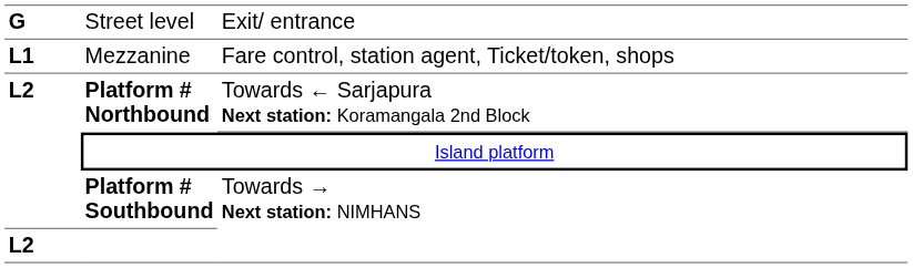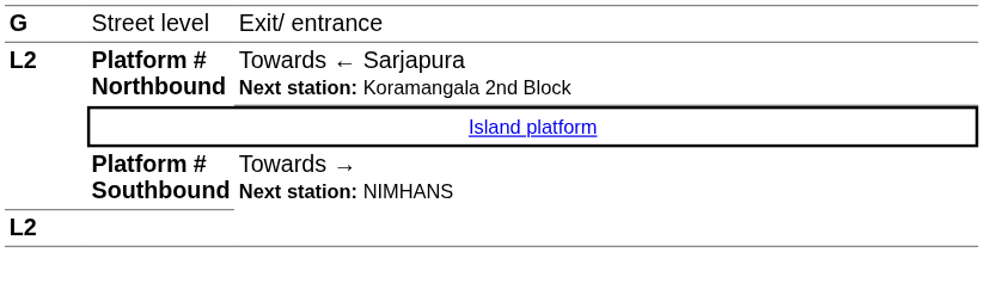- row: L1 | Mezzanine | Fare control, station agent, Ticket/token, shops
